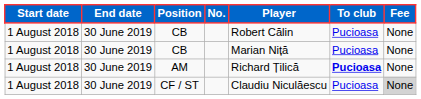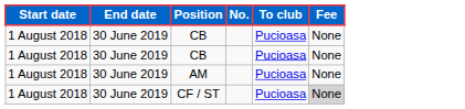- column: Player | Robert Călin | Marian Niță | Richard Țilică | Claudiu Niculăescu
AM | To club: bold -> normal
